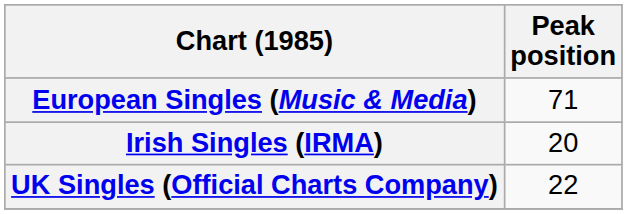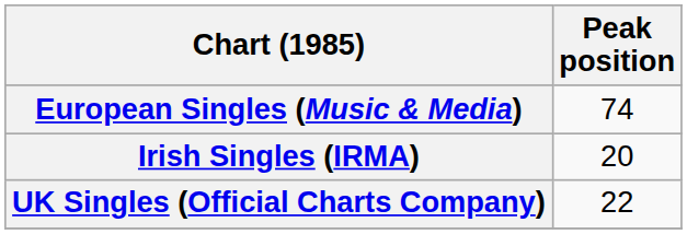European Singles (Music & Media) | Peak position: 71 -> 74
